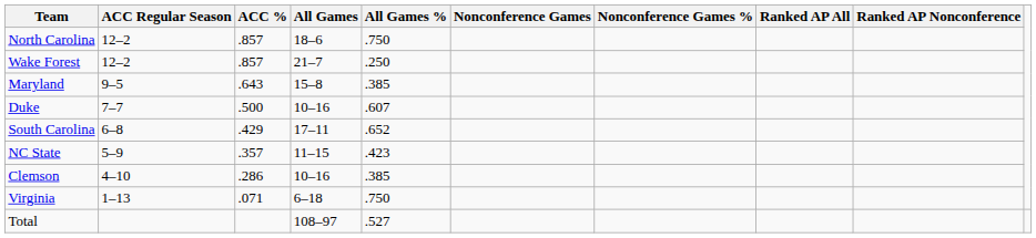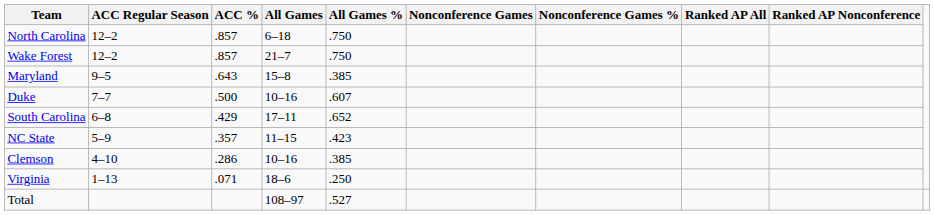North Carolina | All Games: 18–6 -> 6–18
Wake Forest | All Games %: .250 -> .750
Virginia | All Games: 6–18 -> 18–6
Virginia | All Games %: .750 -> .250
